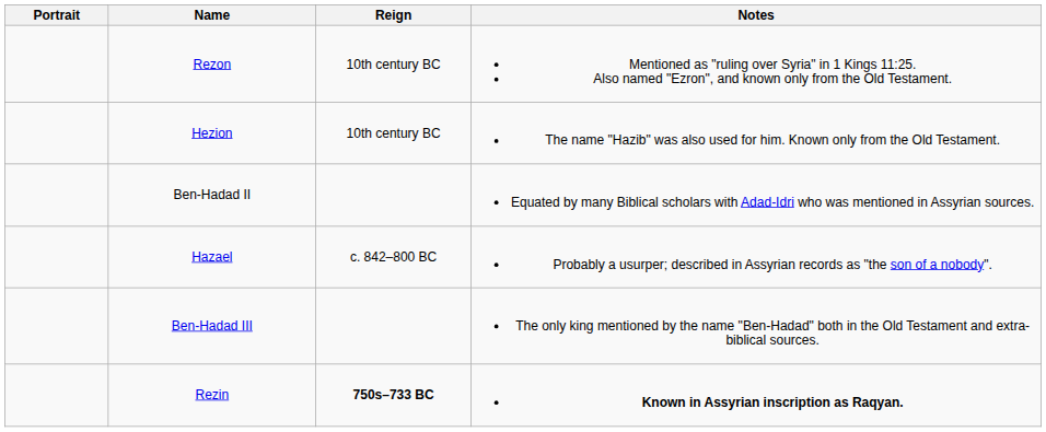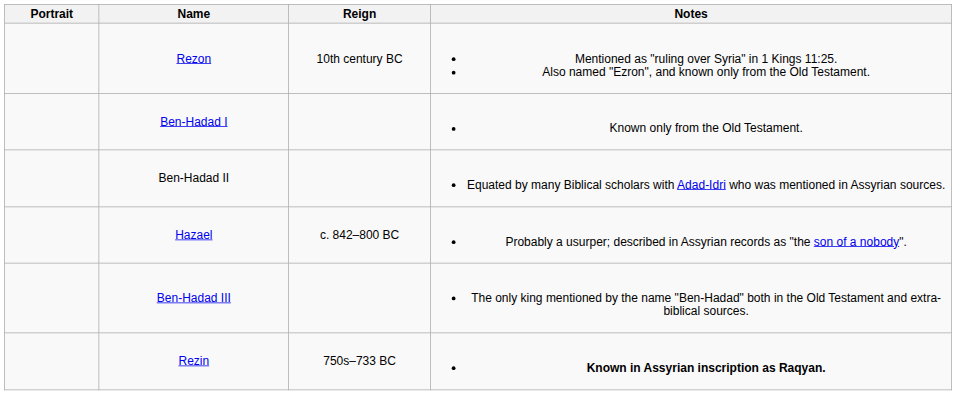- row: Hezion | 10th century BC | The name "Hazib" was also used for him. Known only from the Old Testament.
+ row: Ben-Hadad I | Known only from the Old Testament.
Rezin | Reign: bold -> normal
